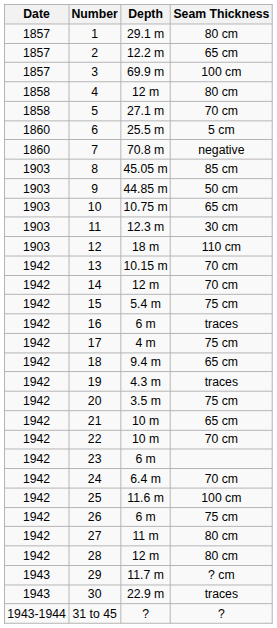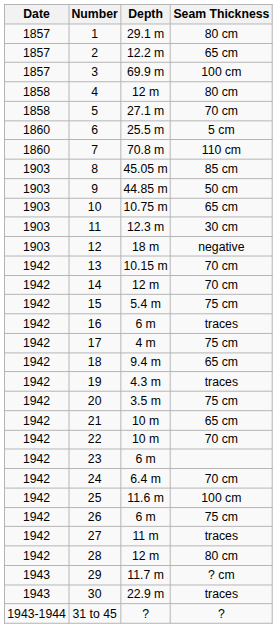7 | Seam Thickness: negative -> 110 cm
12 | Seam Thickness: 110 cm -> negative
27 | Seam Thickness: 80 cm -> traces
